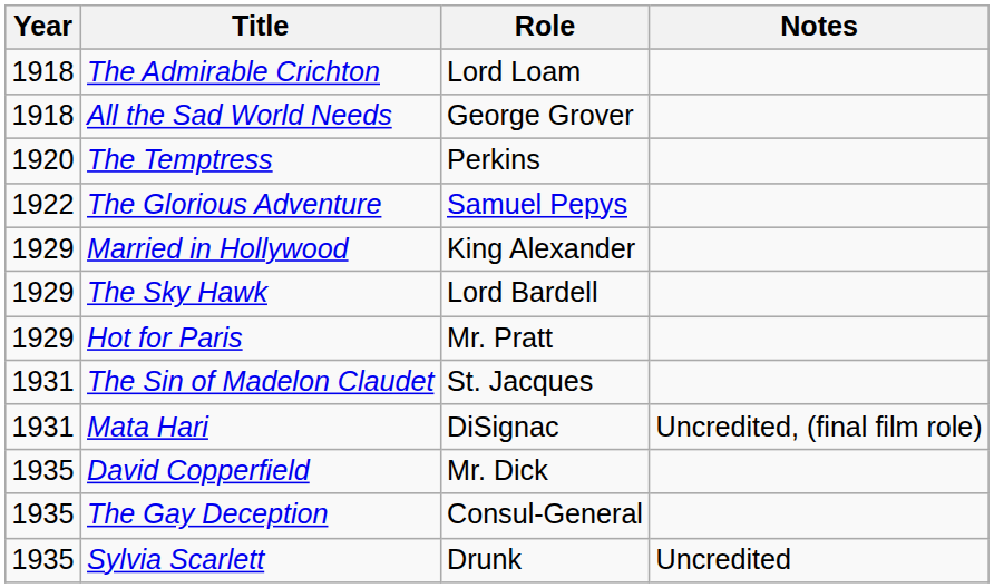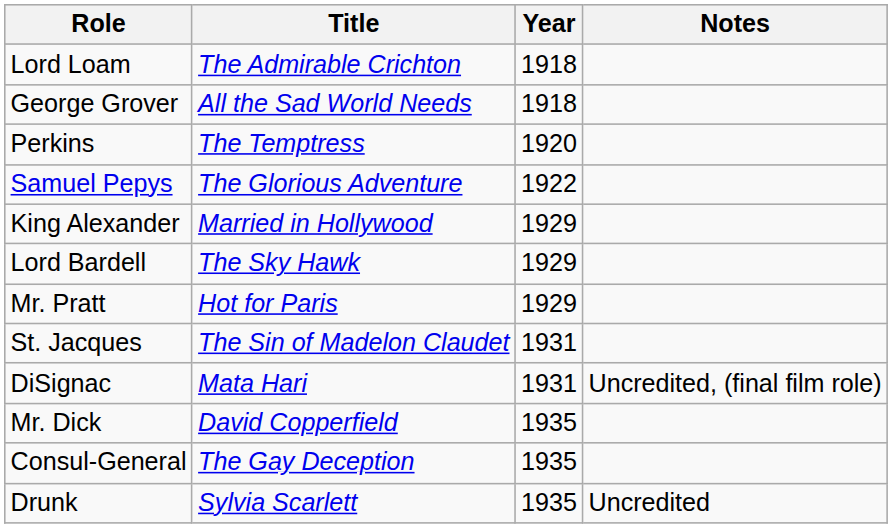columns swapped: Year <-> Role
